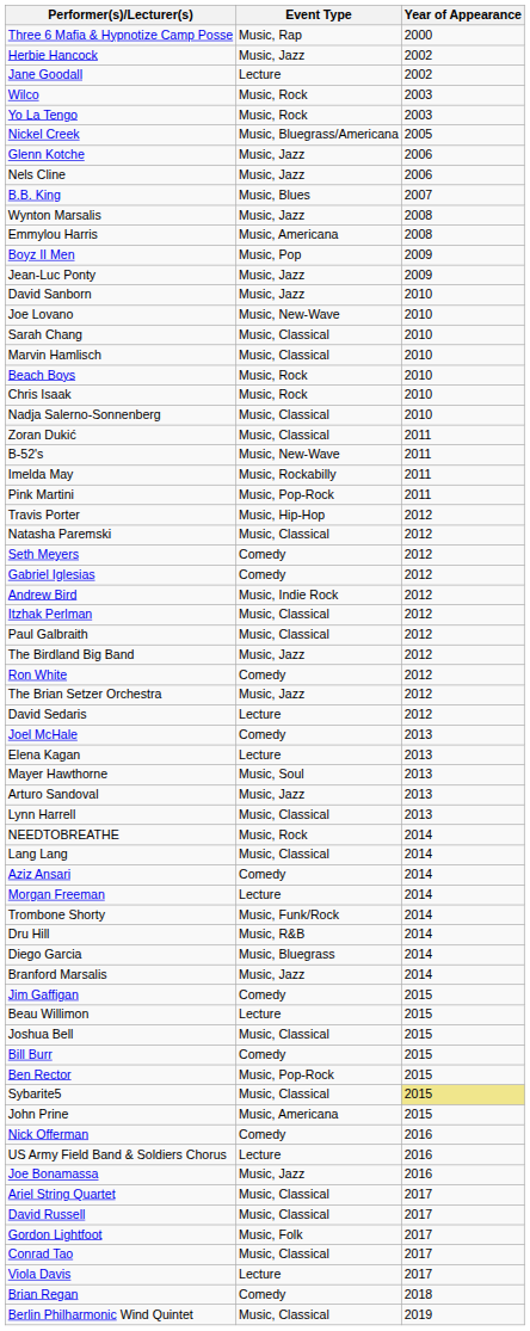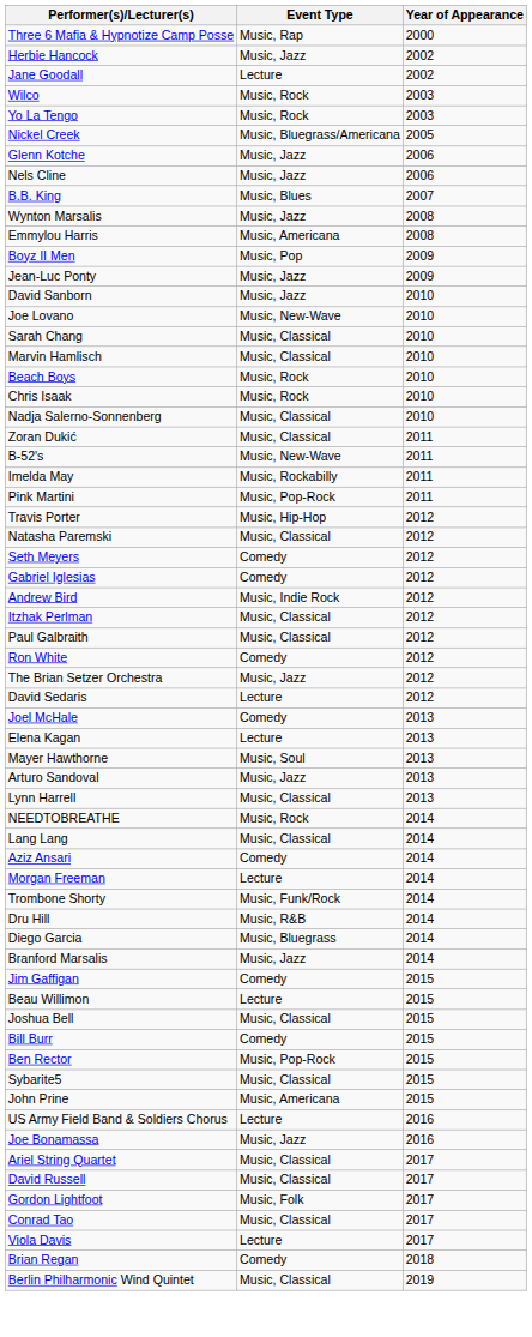- row: The Birdland Big Band | Music, Jazz | 2012
Sybarite5 | Year of Appearance: khaki background -> no background
- row: Nick Offerman | Comedy | 2016
